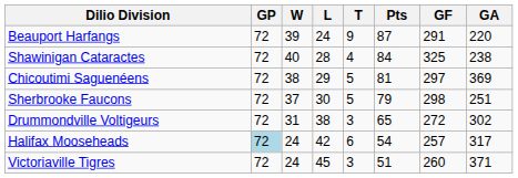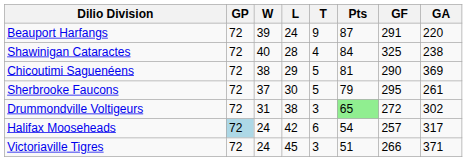Chicoutimi Saguenéens | GF: 297 -> 290
Sherbrooke Faucons | GF: 298 -> 295
Sherbrooke Faucons | GA: 251 -> 261
Drummondville Voltigeurs | Pts: no background -> lightgreen background
Victoriaville Tigres | GF: 260 -> 266
